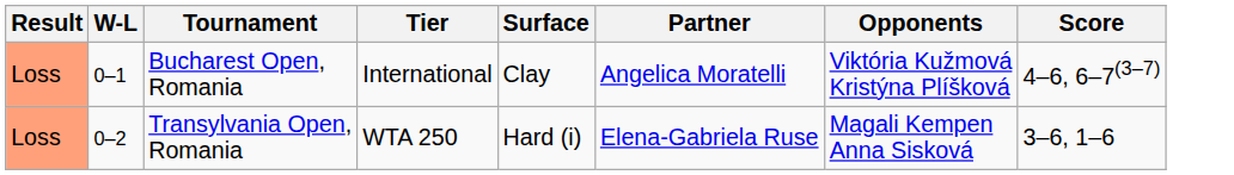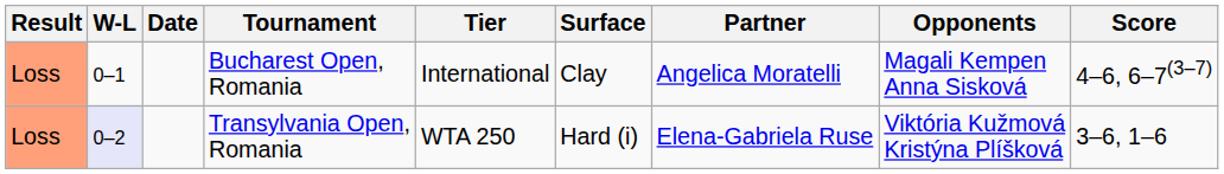+ column: Date
Bucharest Open, Romania | Opponents: Viktória Kužmová Kristýna Plíšková -> Magali Kempen Anna Sisková
Transylvania Open, Romania | W-L: no background -> lavender background
Transylvania Open, Romania | Opponents: Magali Kempen Anna Sisková -> Viktória Kužmová Kristýna Plíšková
